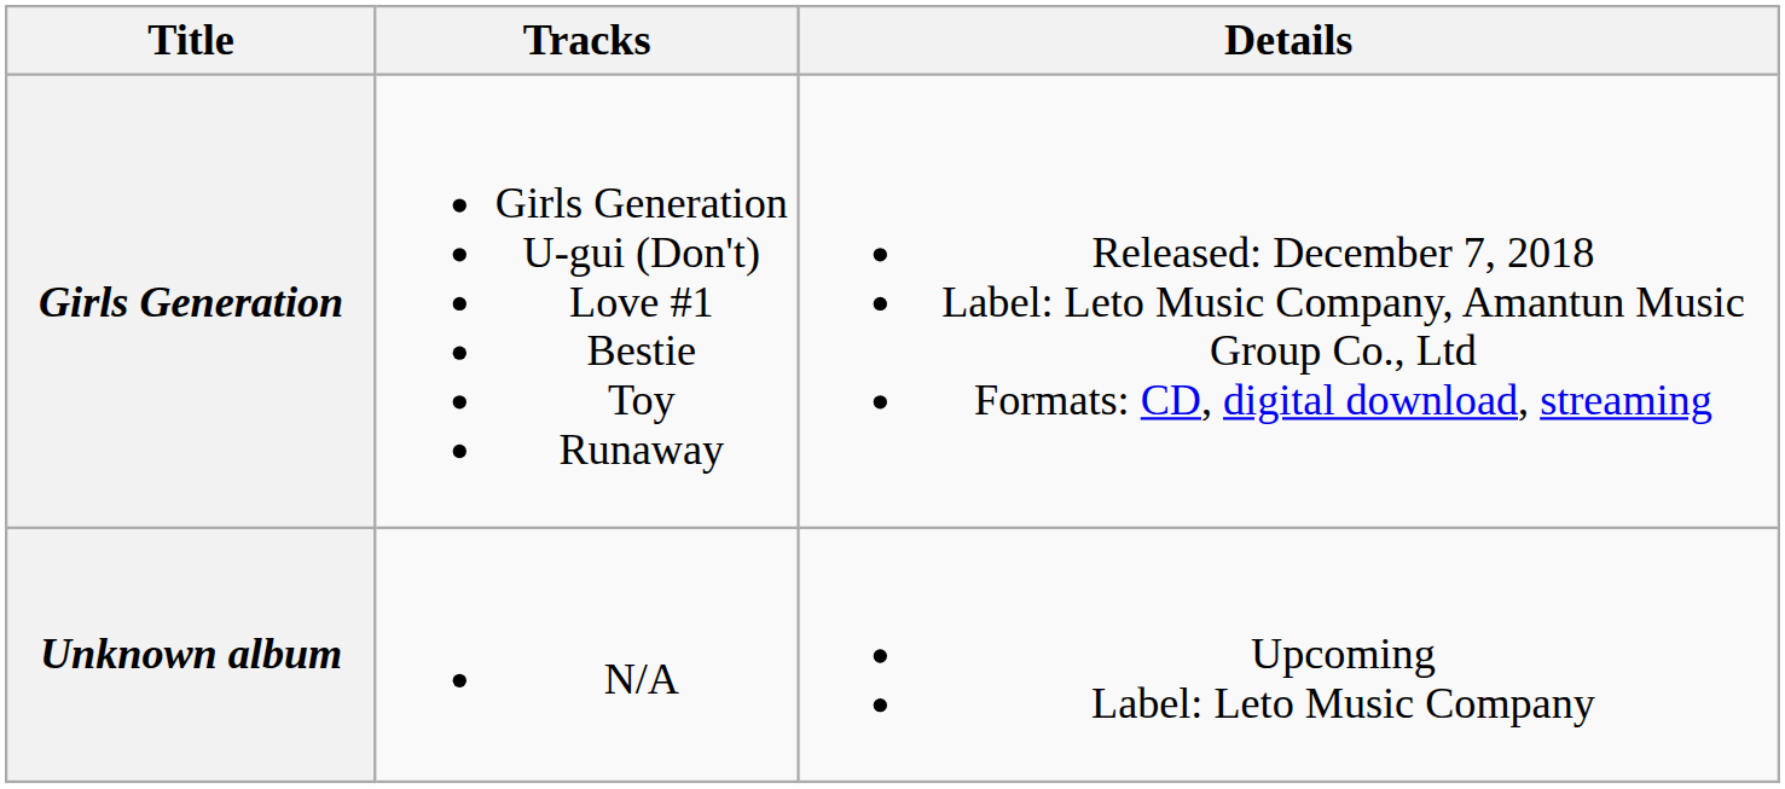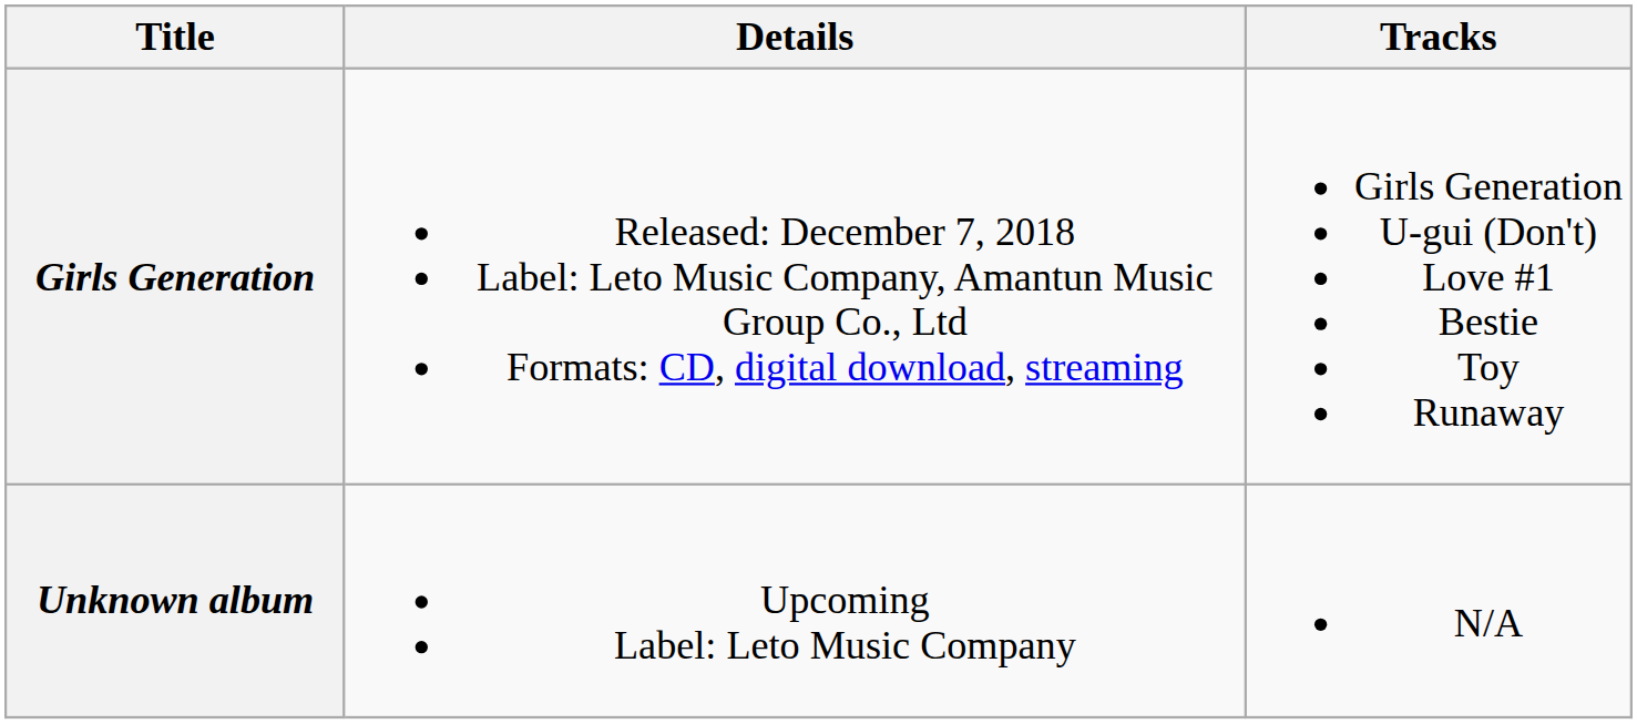columns swapped: Details <-> Tracks
